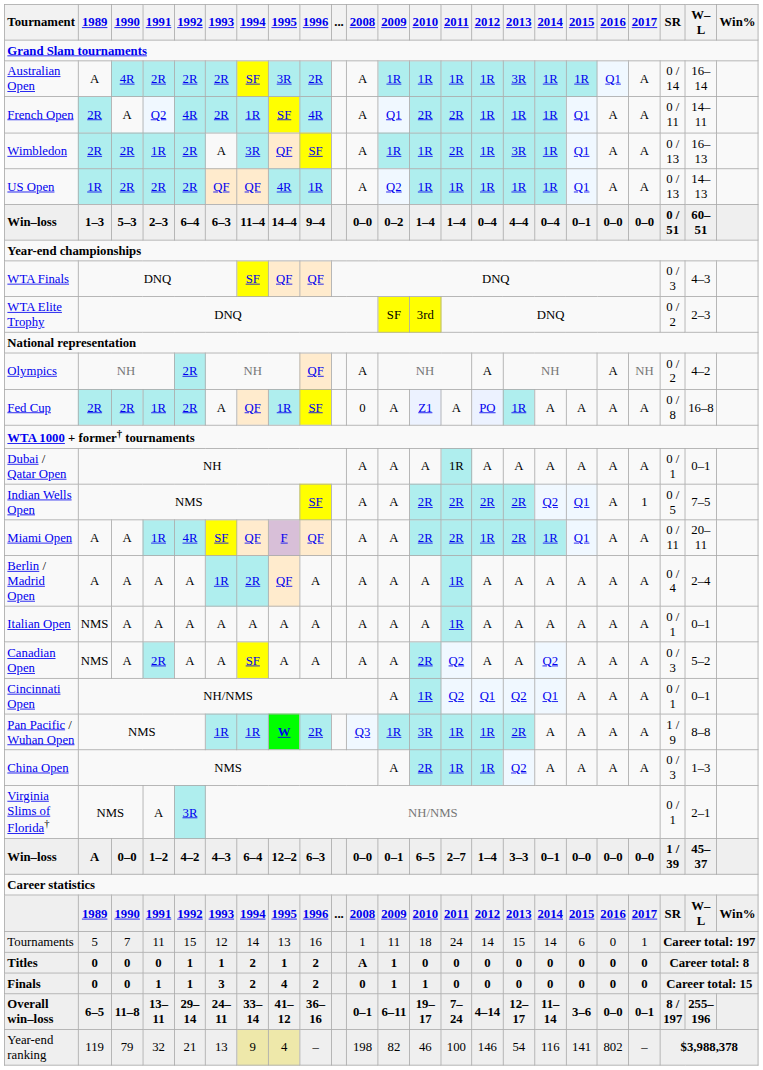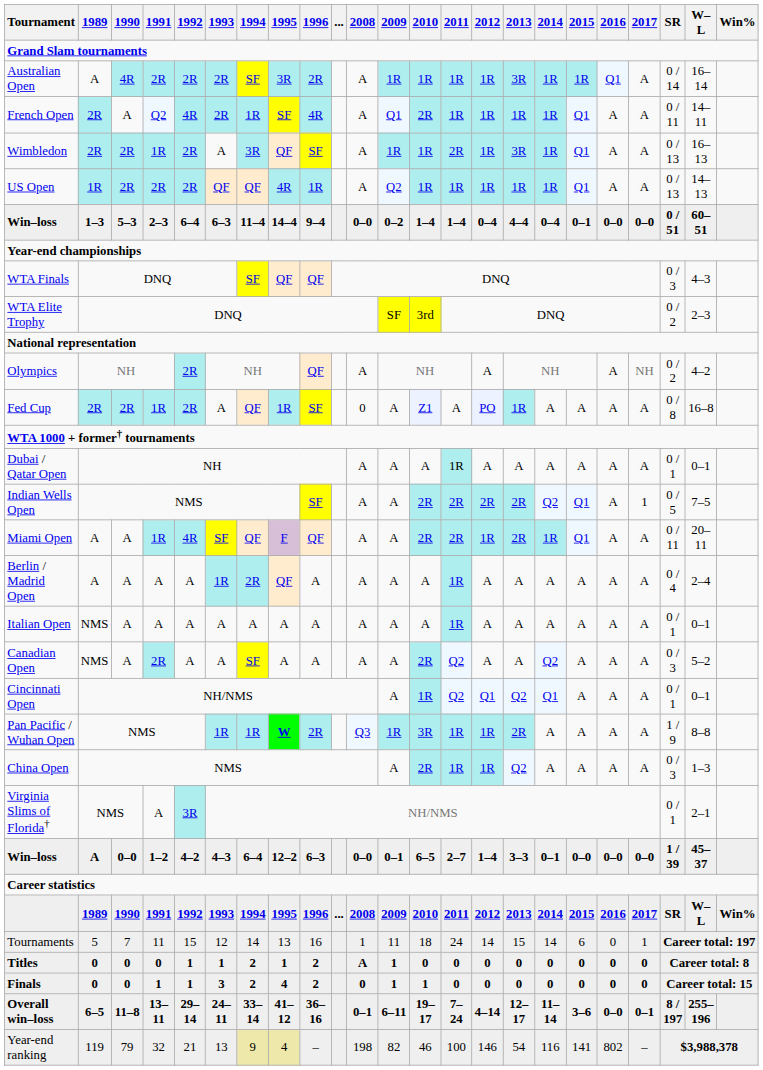French Open | 2011: 2R -> 1R
